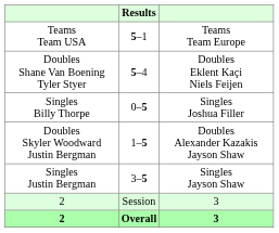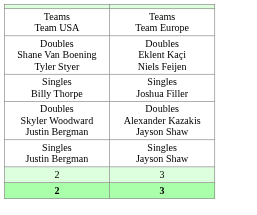- column: Results | 5–1 | 5–4 | 0–5 | 1–5 | 3–5 | Session | Overall
